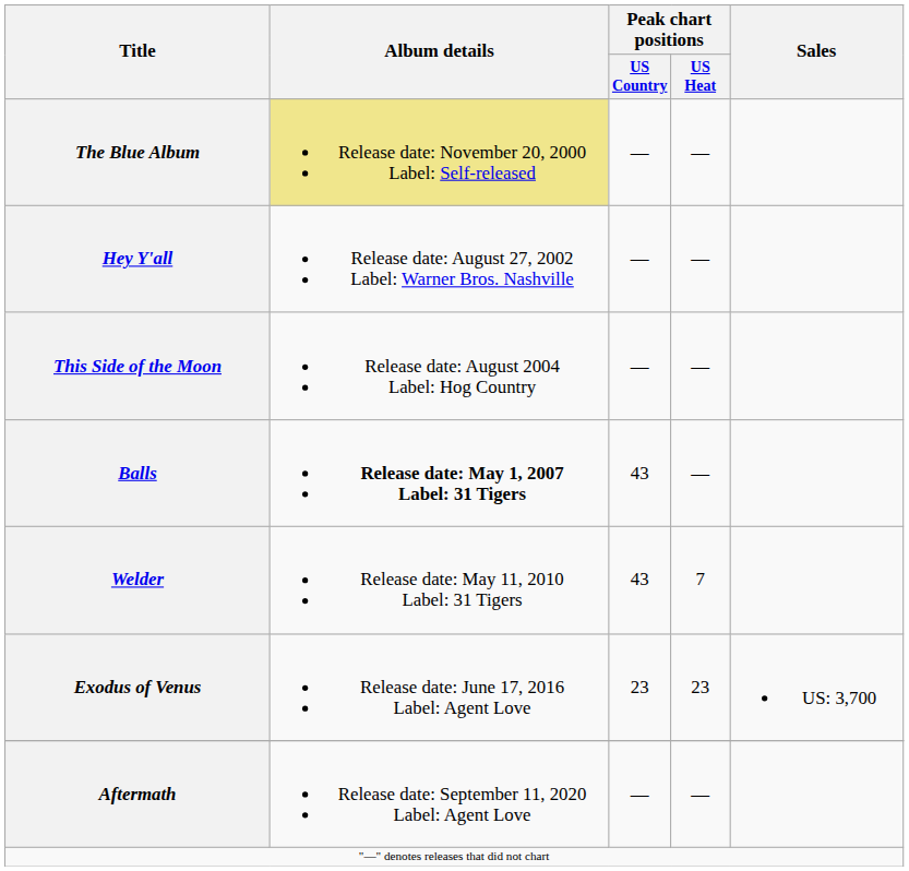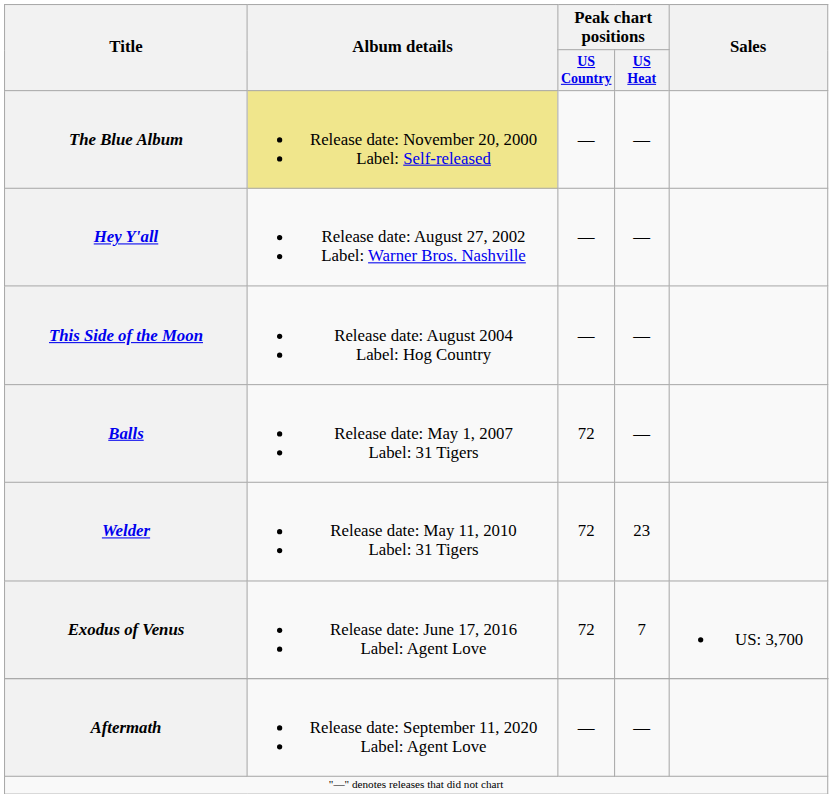Balls | Album details: bold -> normal
Balls | Peak chart positions / US Country: 43 -> 72
Welder | Peak chart positions / US Country: 43 -> 72
Welder | Peak chart positions / US Heat: 7 -> 23
Exodus of Venus | Peak chart positions / US Country: 23 -> 72
Exodus of Venus | Peak chart positions / US Heat: 23 -> 7
